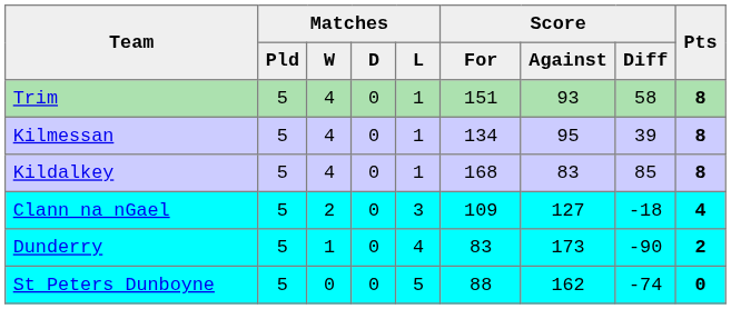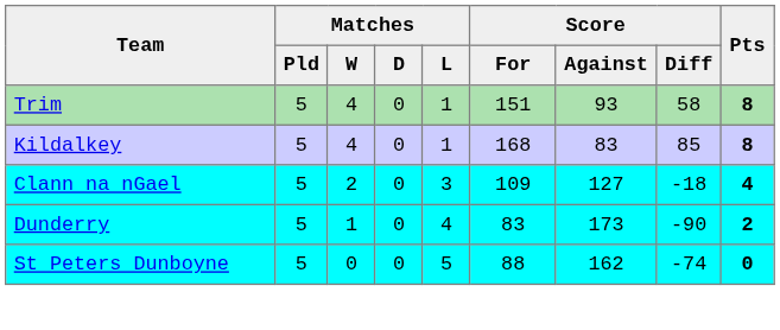- row: Kilmessan | 5 | 4 | 0 | 1 | 134 | 95 | 39 | 8
